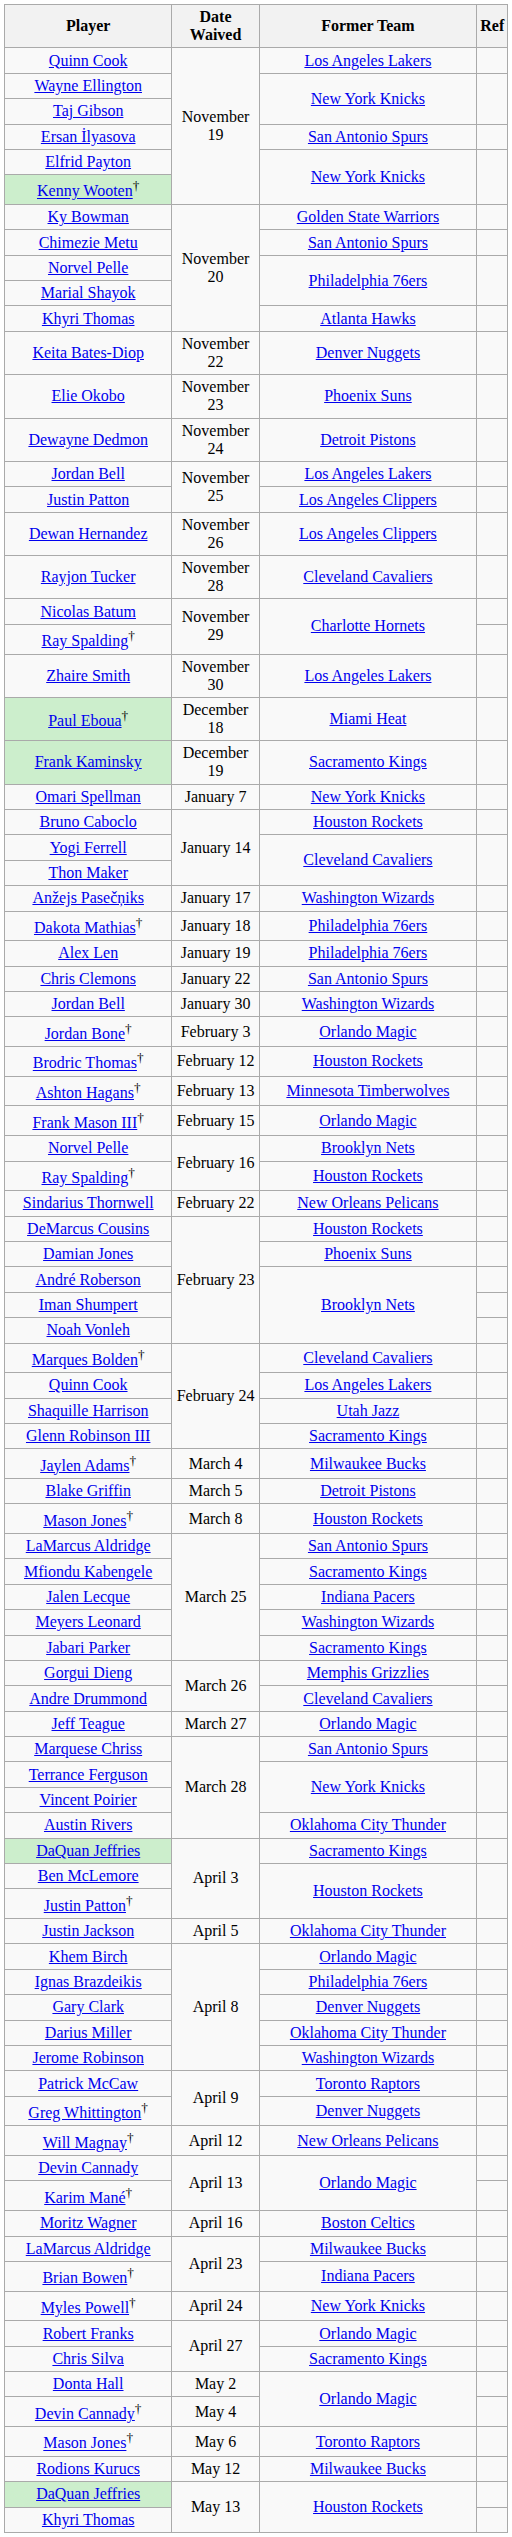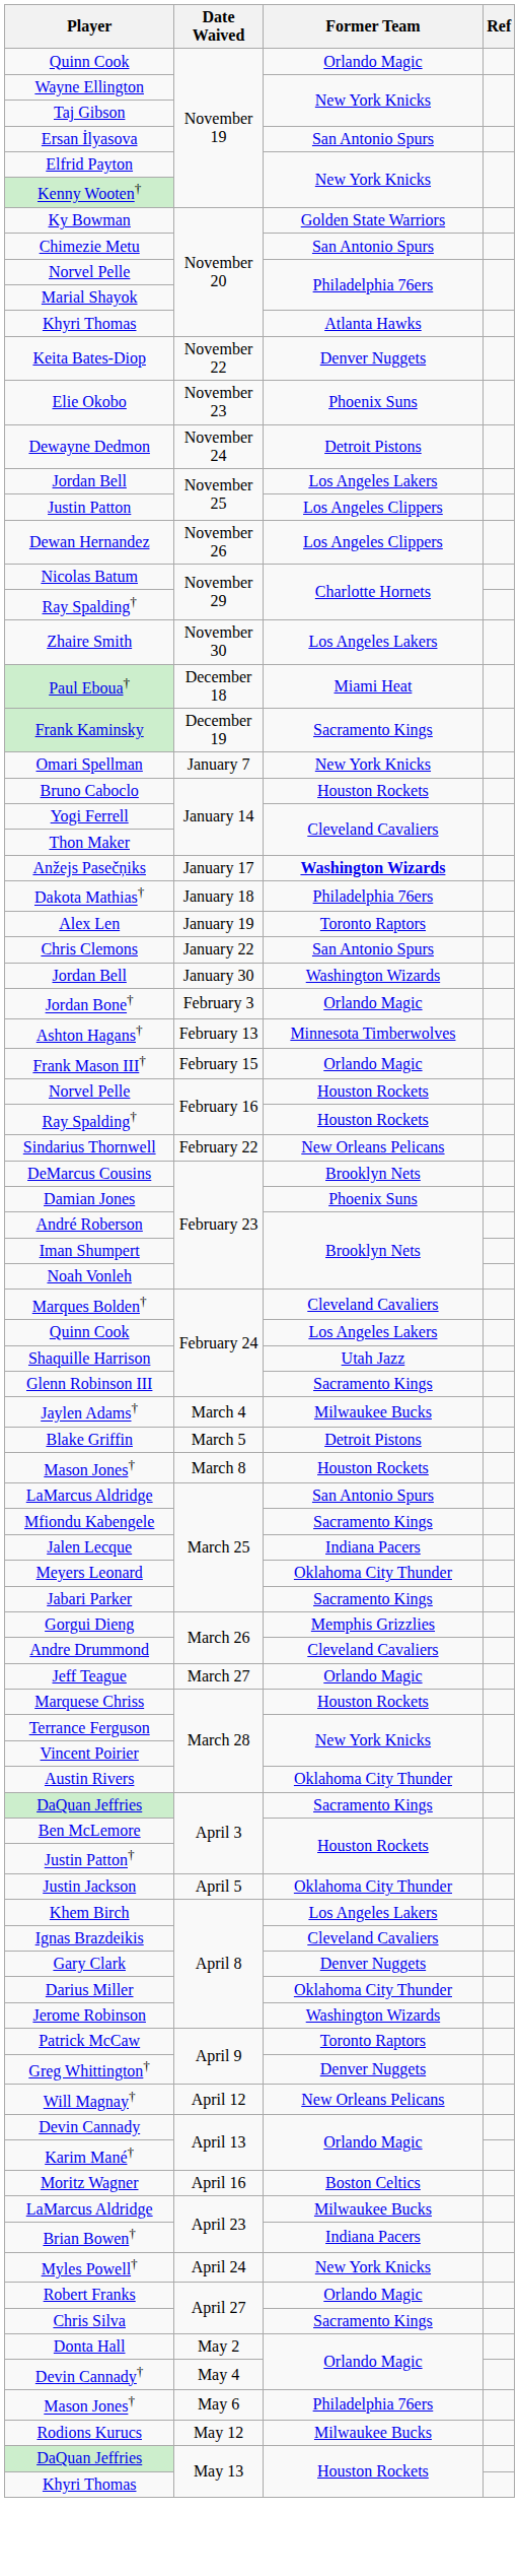Quinn Cook / November 19 | Former Team: Los Angeles Lakers -> Orlando Magic
- row: Rayjon Tucker | November 28 | Cleveland Cavaliers
Anžejs Pasečņiks | Former Team: normal -> bold
Alex Len | Former Team: Philadelphia 76ers -> Toronto Raptors
- row: Brodric Thomas† | February 12 | Houston Rockets
Norvel Pelle / February 16 | Former Team: Brooklyn Nets -> Houston Rockets
DeMarcus Cousins | Former Team: Houston Rockets -> Brooklyn Nets
Meyers Leonard | Former Team: Washington Wizards -> Oklahoma City Thunder
Marquese Chriss | Former Team: San Antonio Spurs -> Houston Rockets
Khem Birch | Former Team: Orlando Magic -> Los Angeles Lakers
Ignas Brazdeikis | Former Team: Philadelphia 76ers -> Cleveland Cavaliers
Mason Jones† / May 6 | Former Team: Toronto Raptors -> Philadelphia 76ers
